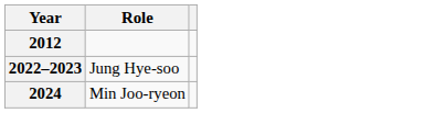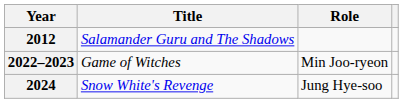+ column: Title | Salamander Guru and The Shadows | Game of Witches | Snow White's Revenge
2022–2023 | Role: Jung Hye-soo -> Min Joo-ryeon
2024 | Role: Min Joo-ryeon -> Jung Hye-soo
